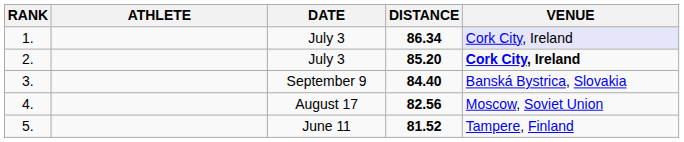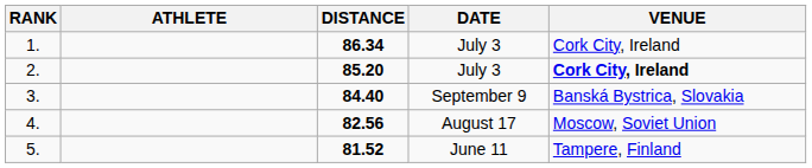columns swapped: DISTANCE <-> DATE
1. | VENUE: lavender background -> no background
